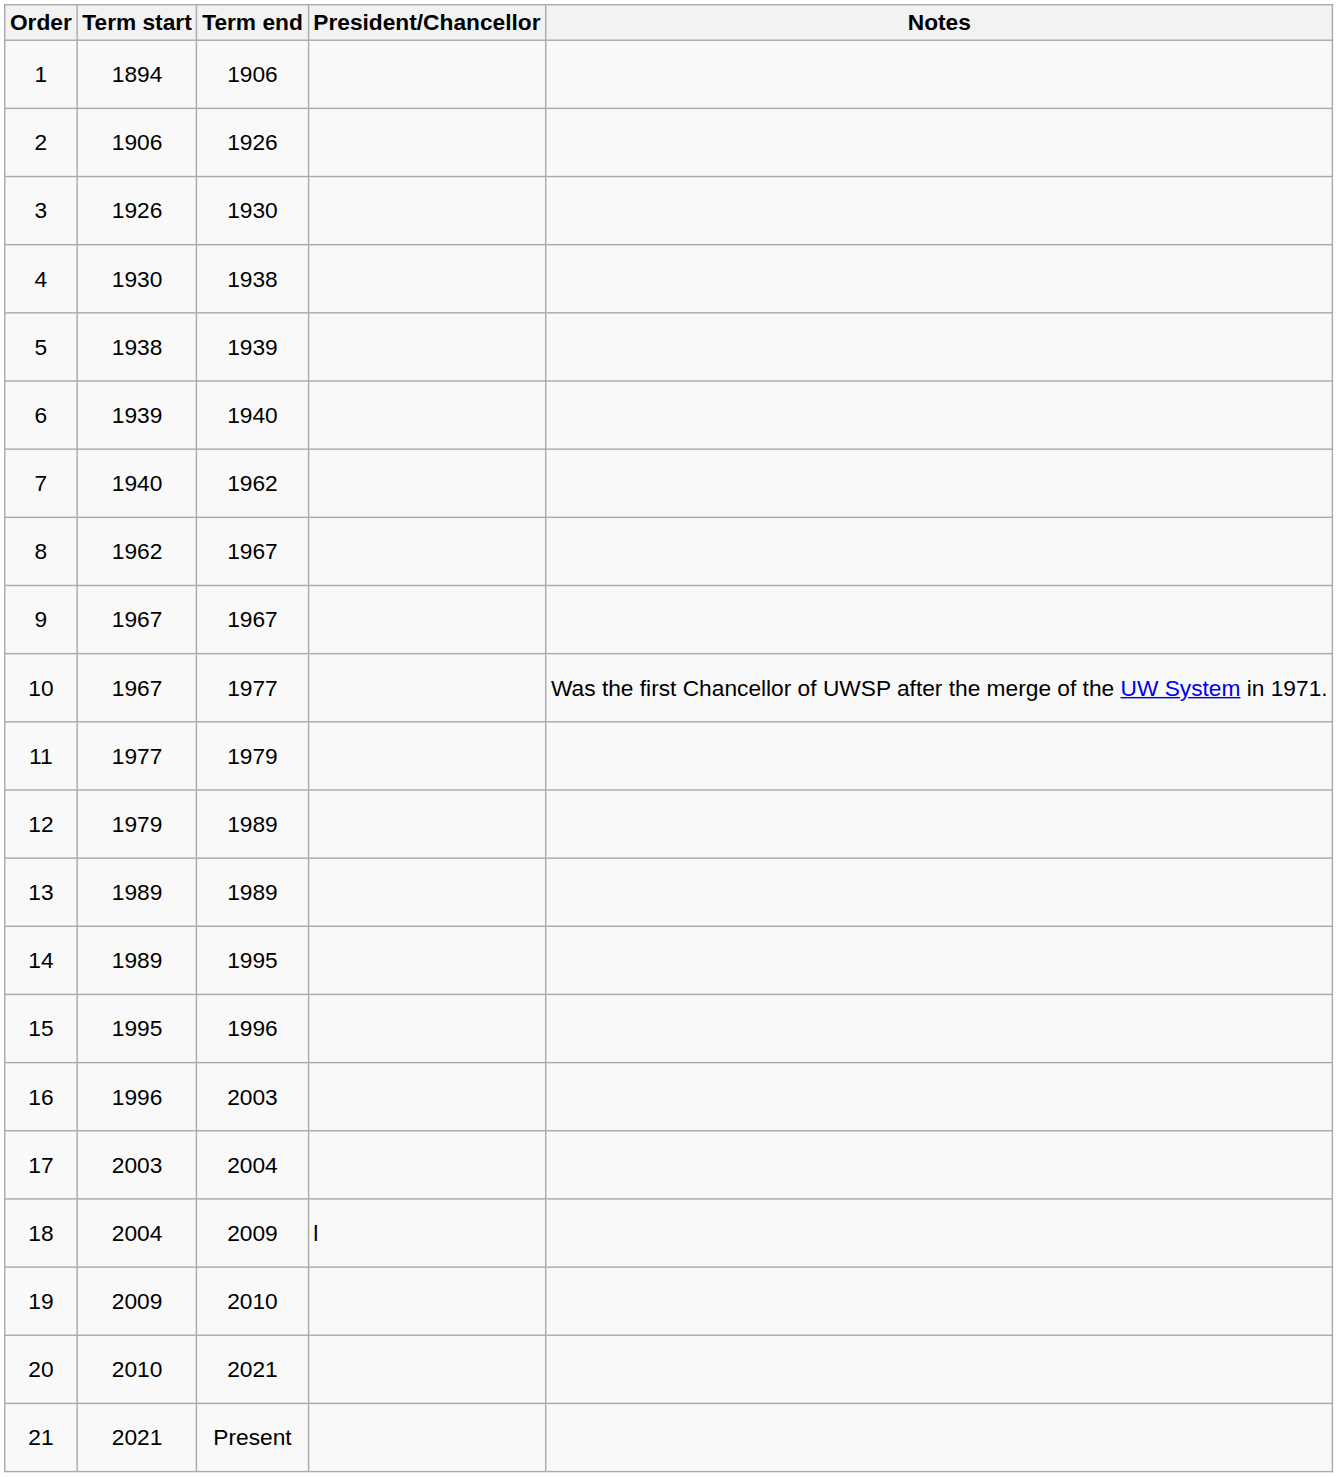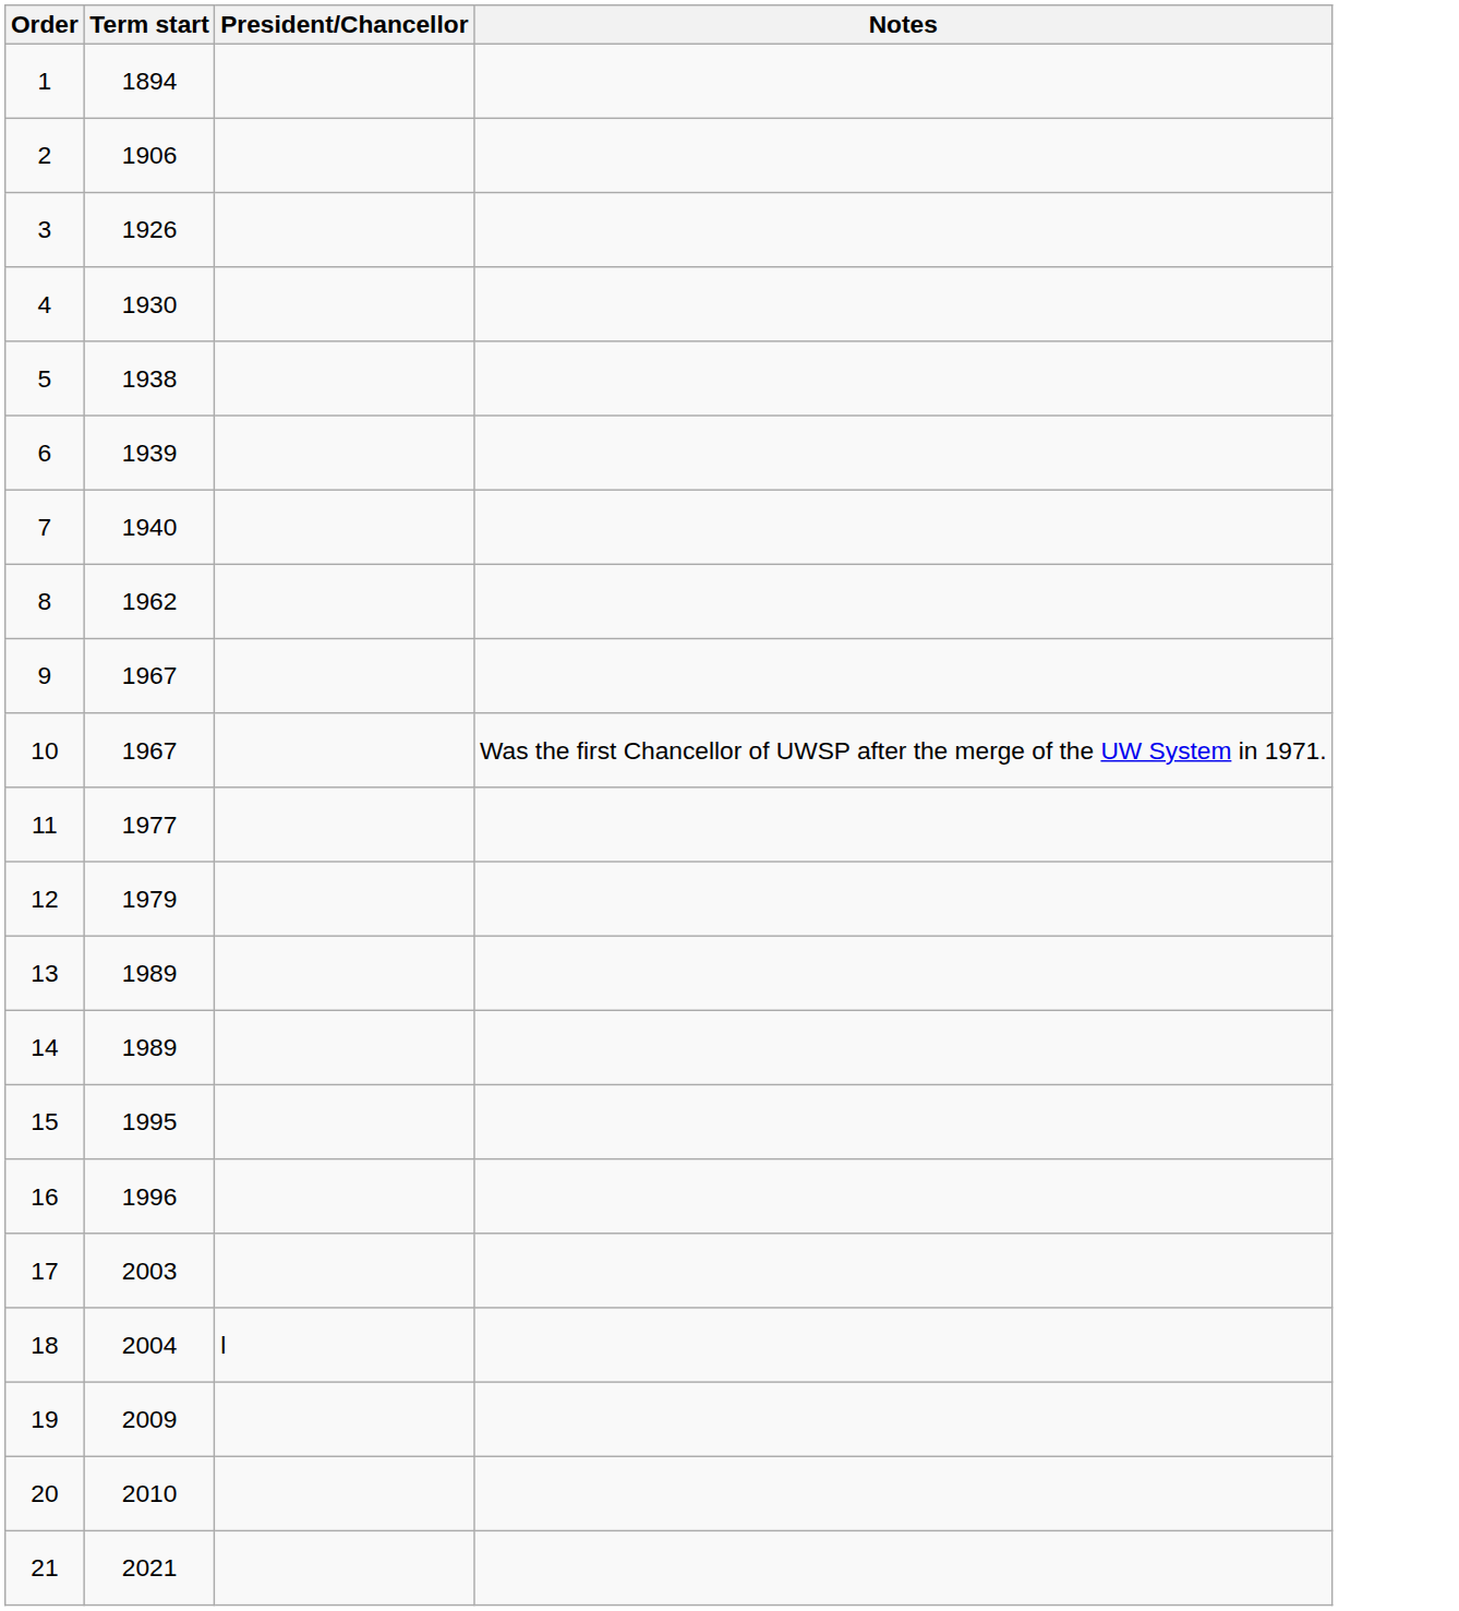- column: Term end | 1906 | 1926 | 1930 | 1938 | 1939 | 1940 | 1962 | 1967 | 1967 | 1977 | 1979 | 1989 | 1989 | 1995 | 1996 | 2003 | 2004 | 2009 | 2010 | 2021 | Present
